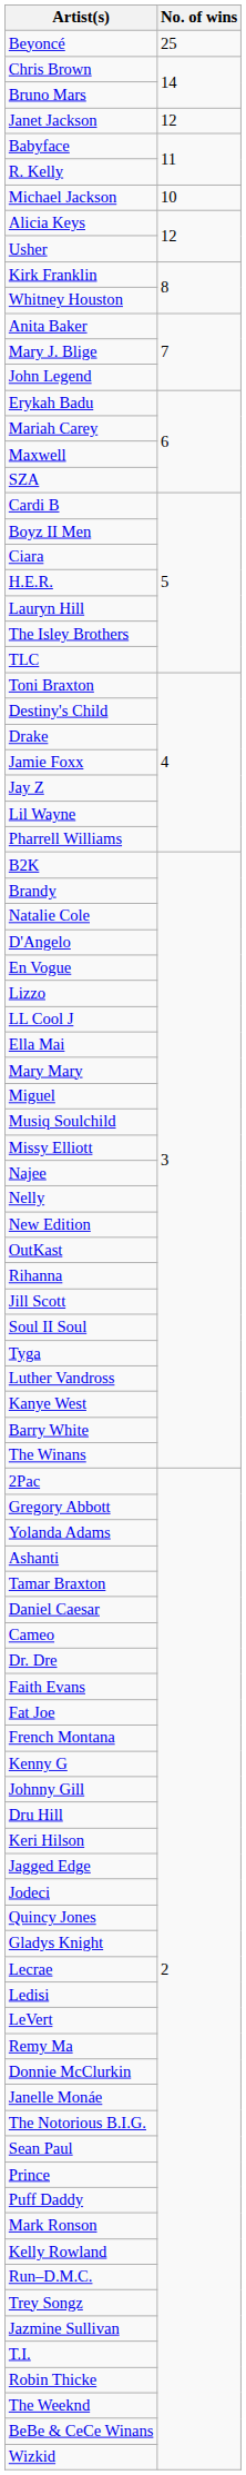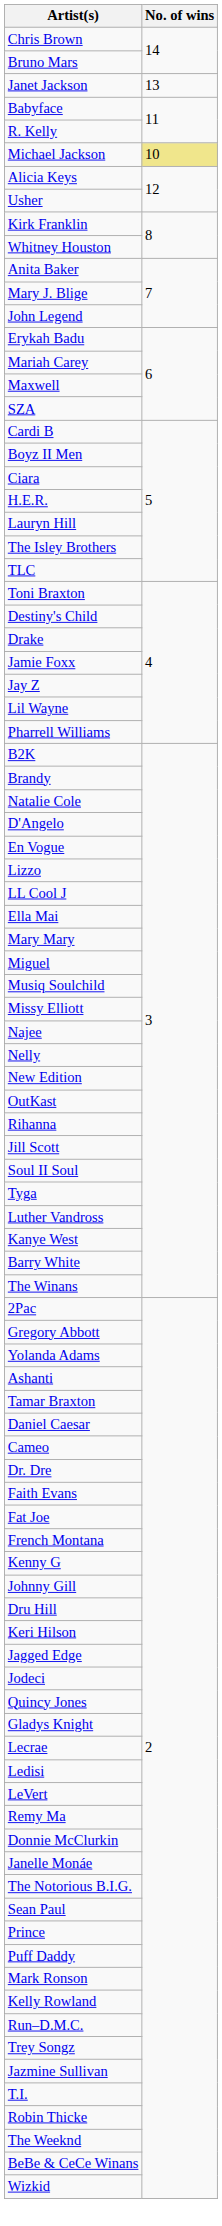- row: Beyoncé | 25
Janet Jackson | No. of wins: 12 -> 13
Michael Jackson | No. of wins: no background -> khaki background
